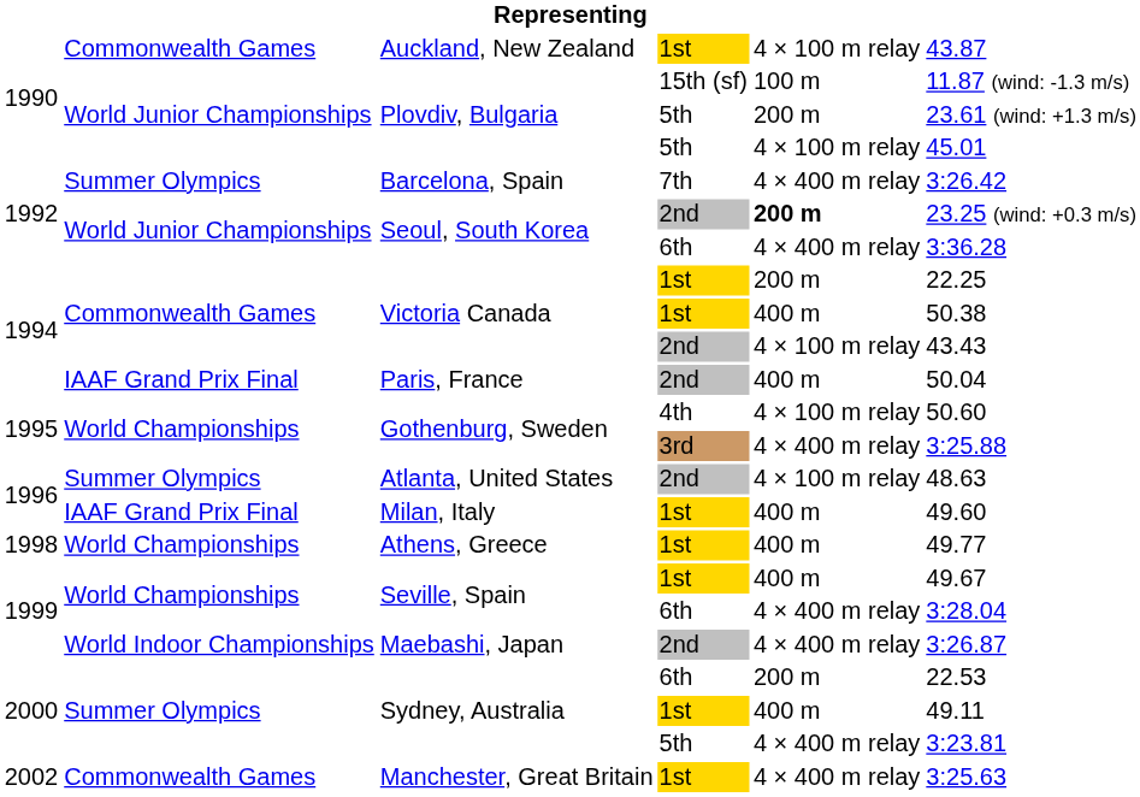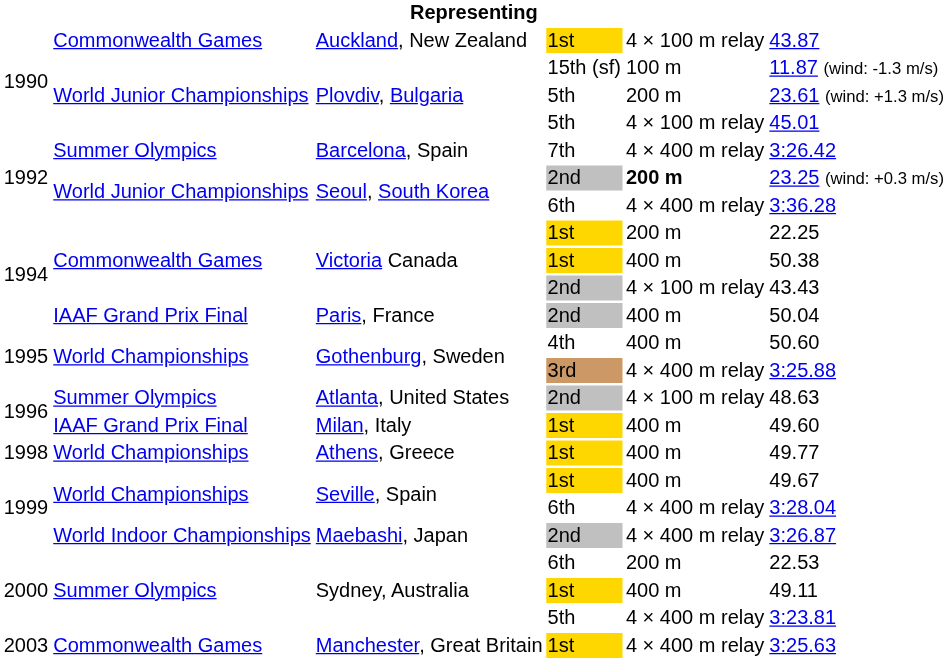Gothenburg, Sweden / 4th | column 5: 4 × 100 m relay -> 400 m
Manchester, Great Britain | column 1: 2002 -> 2003
